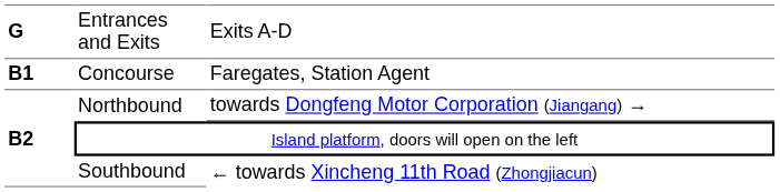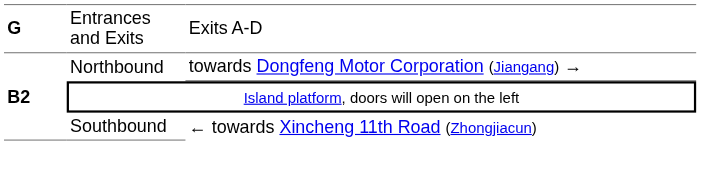- row: B1 | Concourse | Faregates, Station Agent
